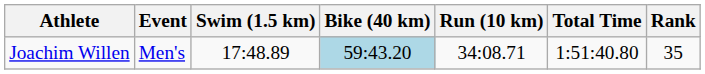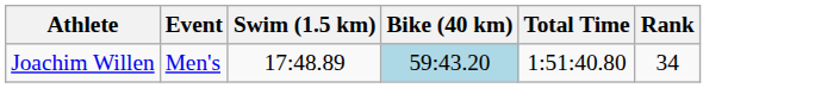- column: Run (10 km) | 34:08.71
Joachim Willen | Rank: 35 -> 34
